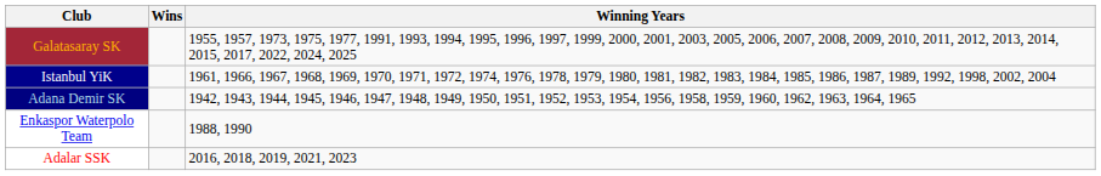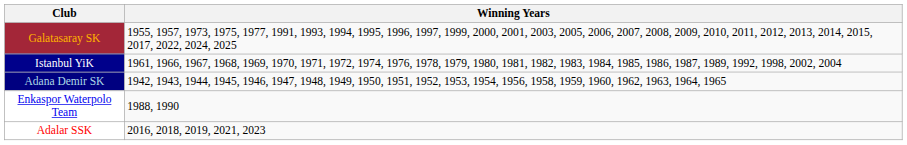- column: Wins
